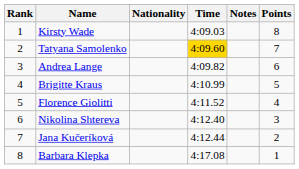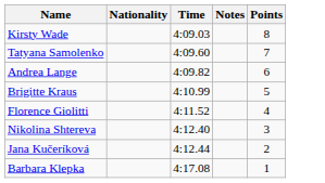- column: Rank | 1 | 2 | 3 | 4 | 5 | 6 | 7 | 8
Tatyana Samolenko | Time: gold background -> no background
